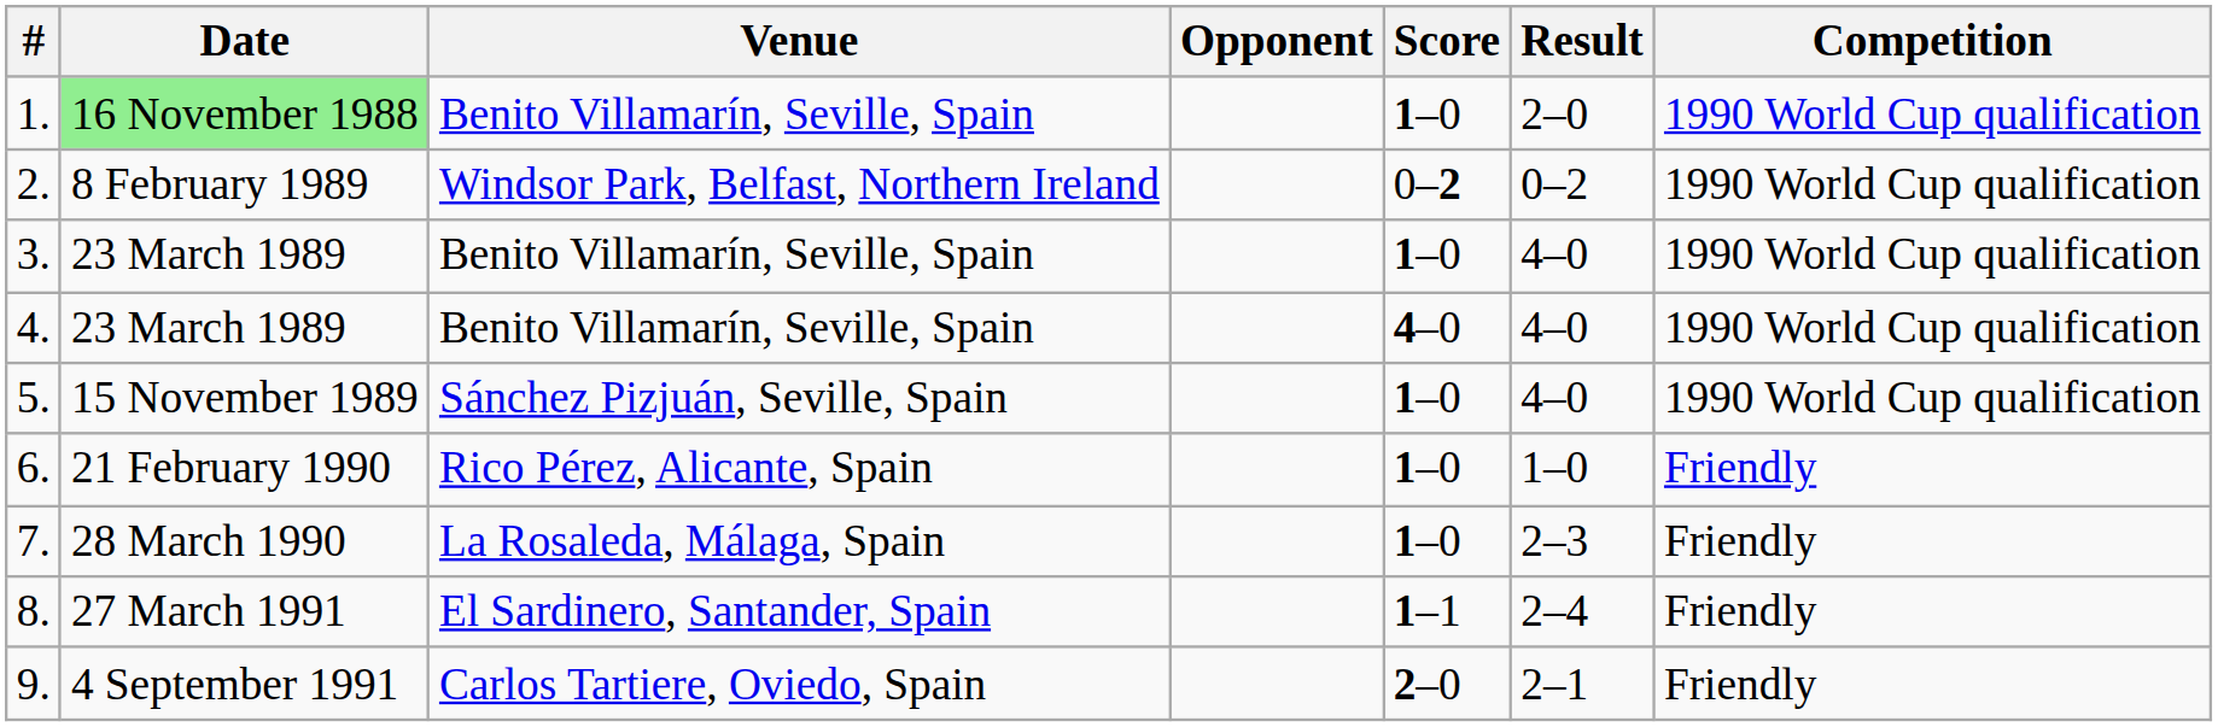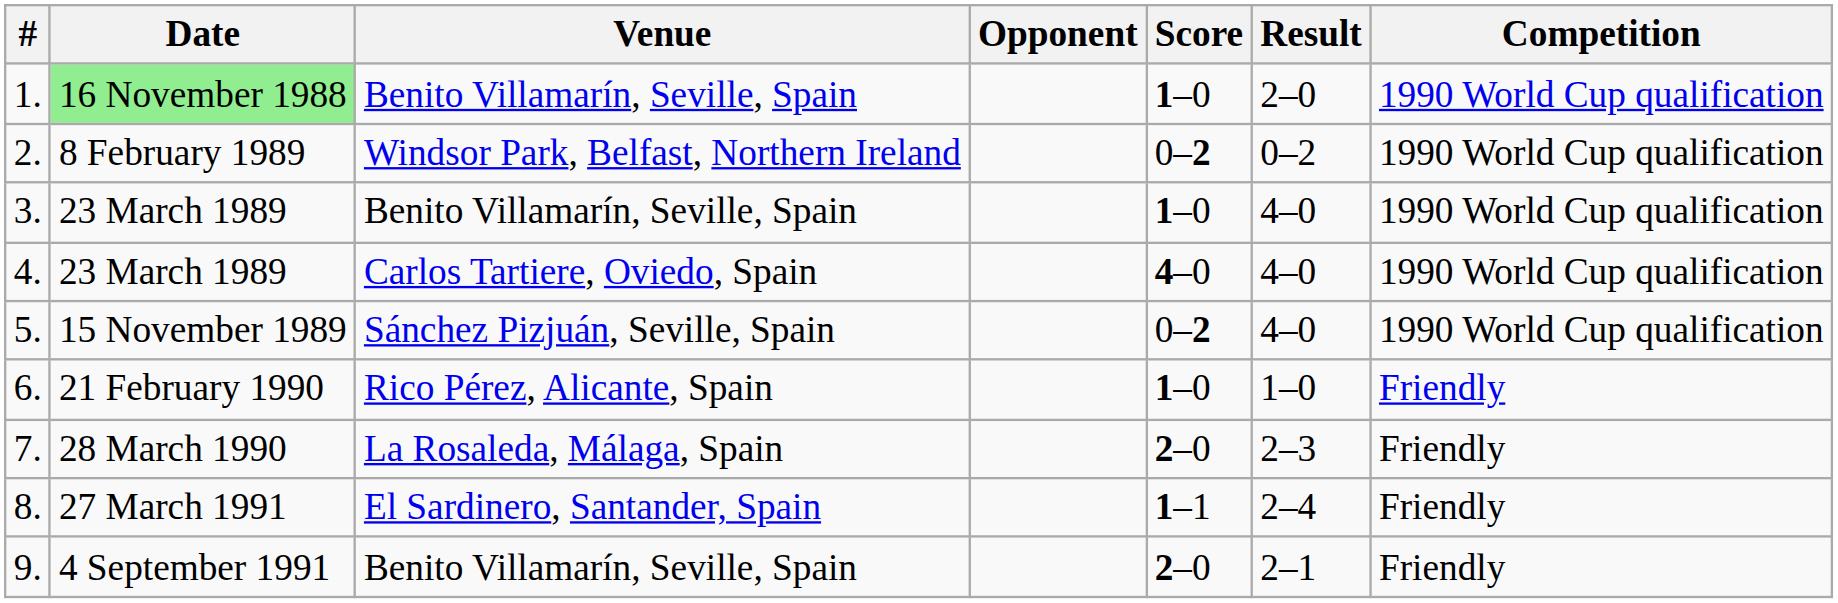4. | Venue: Benito Villamarín, Seville, Spain -> Carlos Tartiere, Oviedo, Spain
5. | Score: 1–0 -> 0–2
7. | Score: 1–0 -> 2–0
9. | Venue: Carlos Tartiere, Oviedo, Spain -> Benito Villamarín, Seville, Spain
